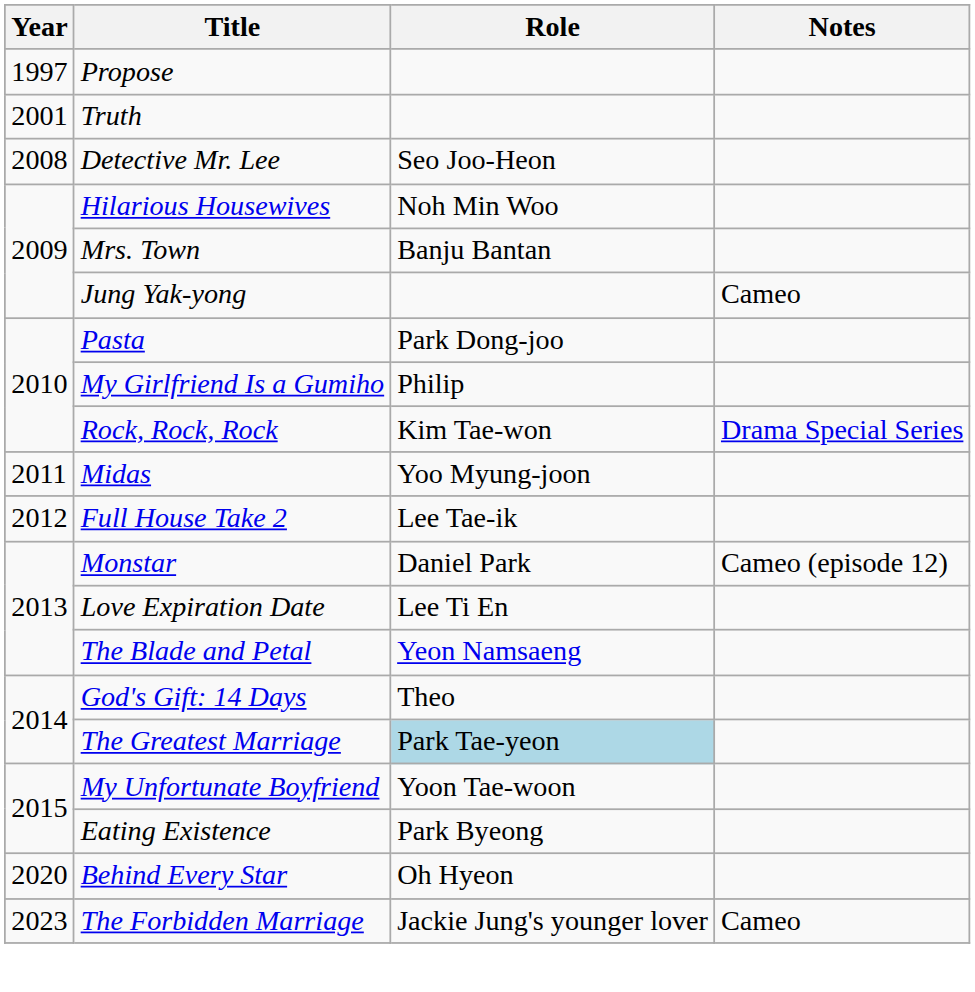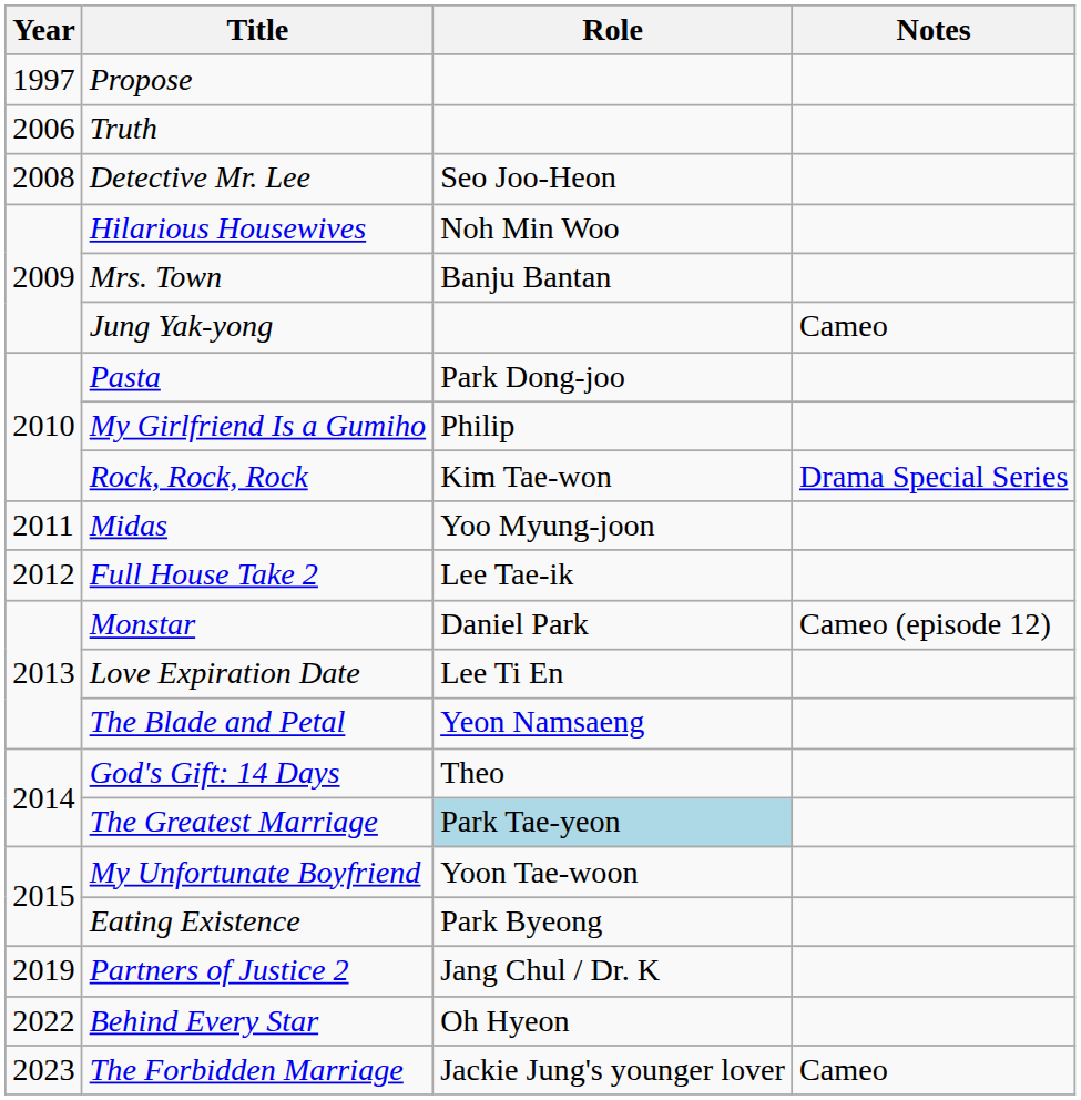Truth | Year: 2001 -> 2006
+ row: 2019 | Partners of Justice 2 | Jang Chul / Dr. K
Behind Every Star | Year: 2020 -> 2022
